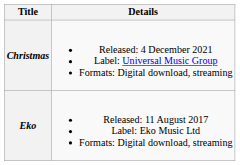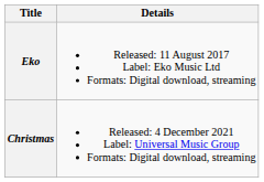rows swapped: Eko <-> Christmas
